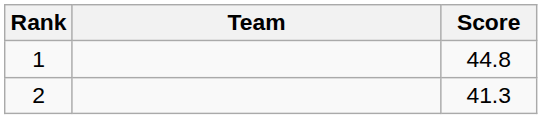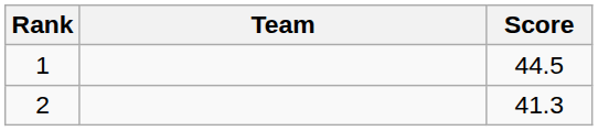1 | Score: 44.8 -> 44.5
